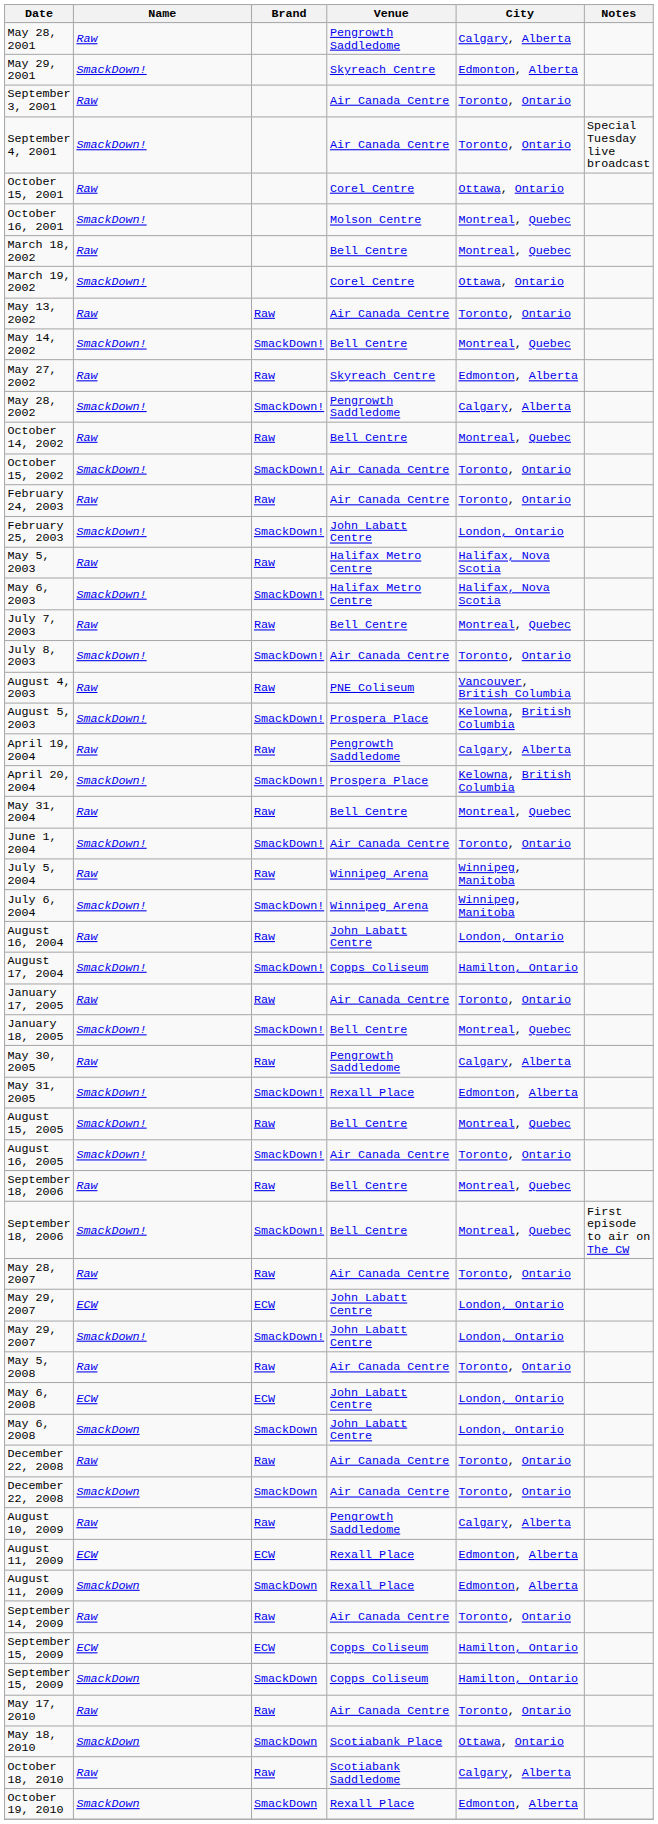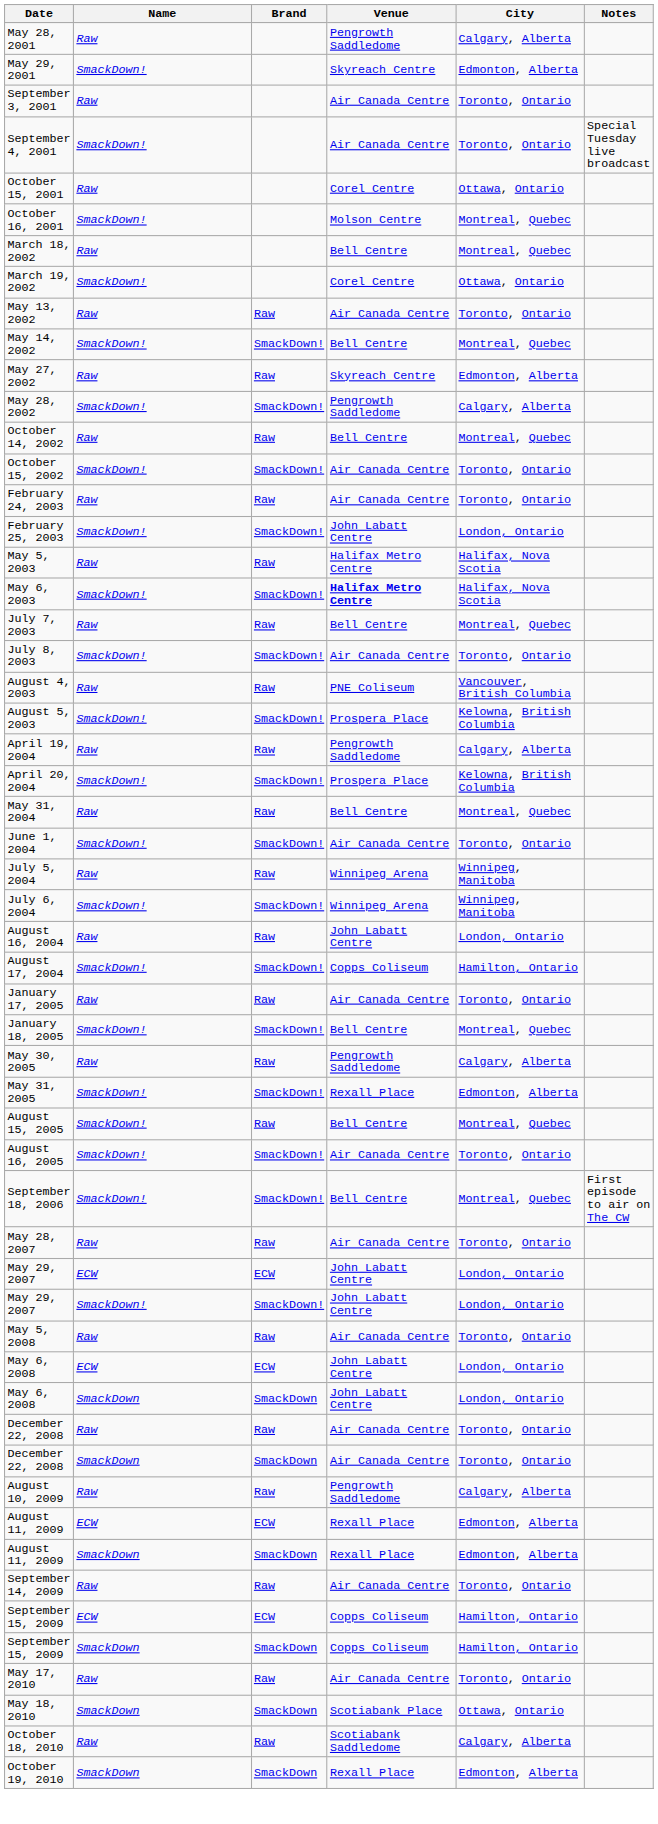May 6, 2003 | Venue: normal -> bold
- row: September 18, 2006 | Raw | Raw | Bell Centre | Montreal, Quebec
